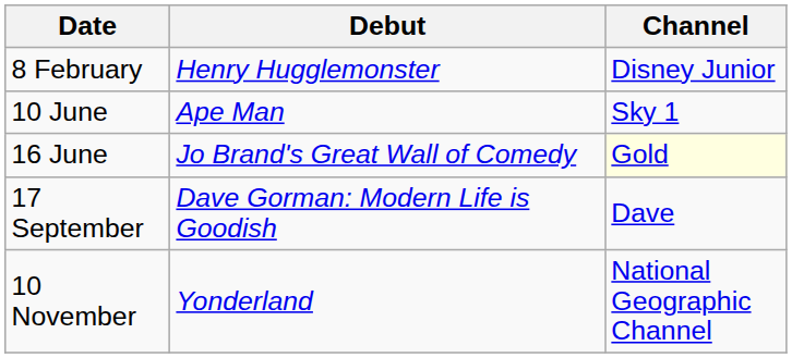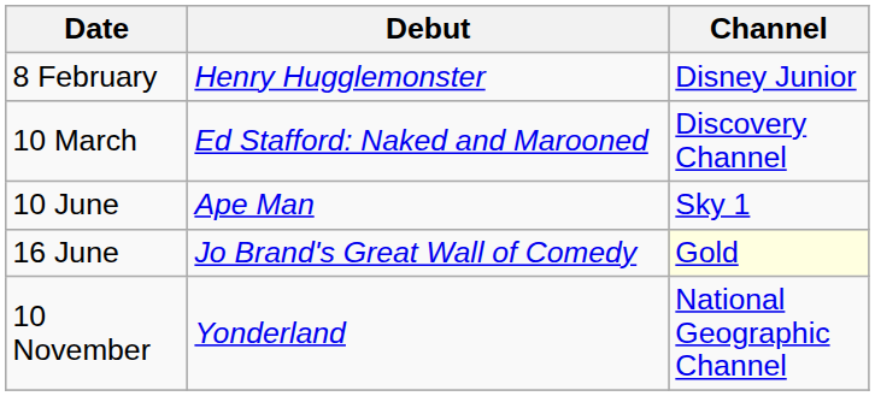+ row: 10 March | Ed Stafford: Naked and Marooned | Discovery Channel
- row: 17 September | Dave Gorman: Modern Life is Goodish | Dave
